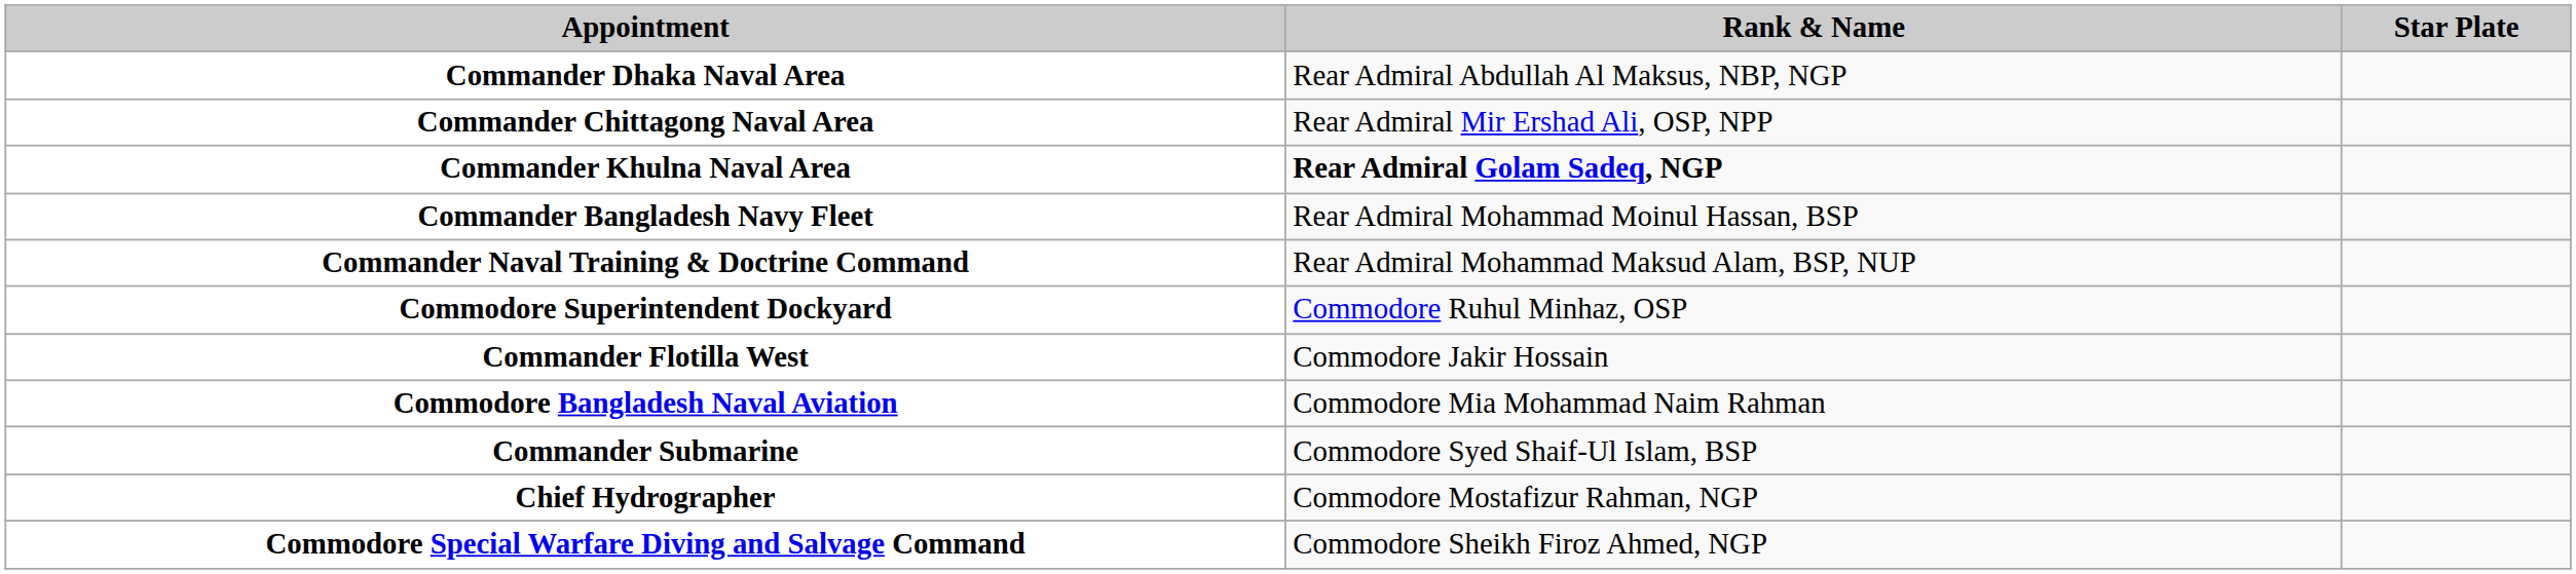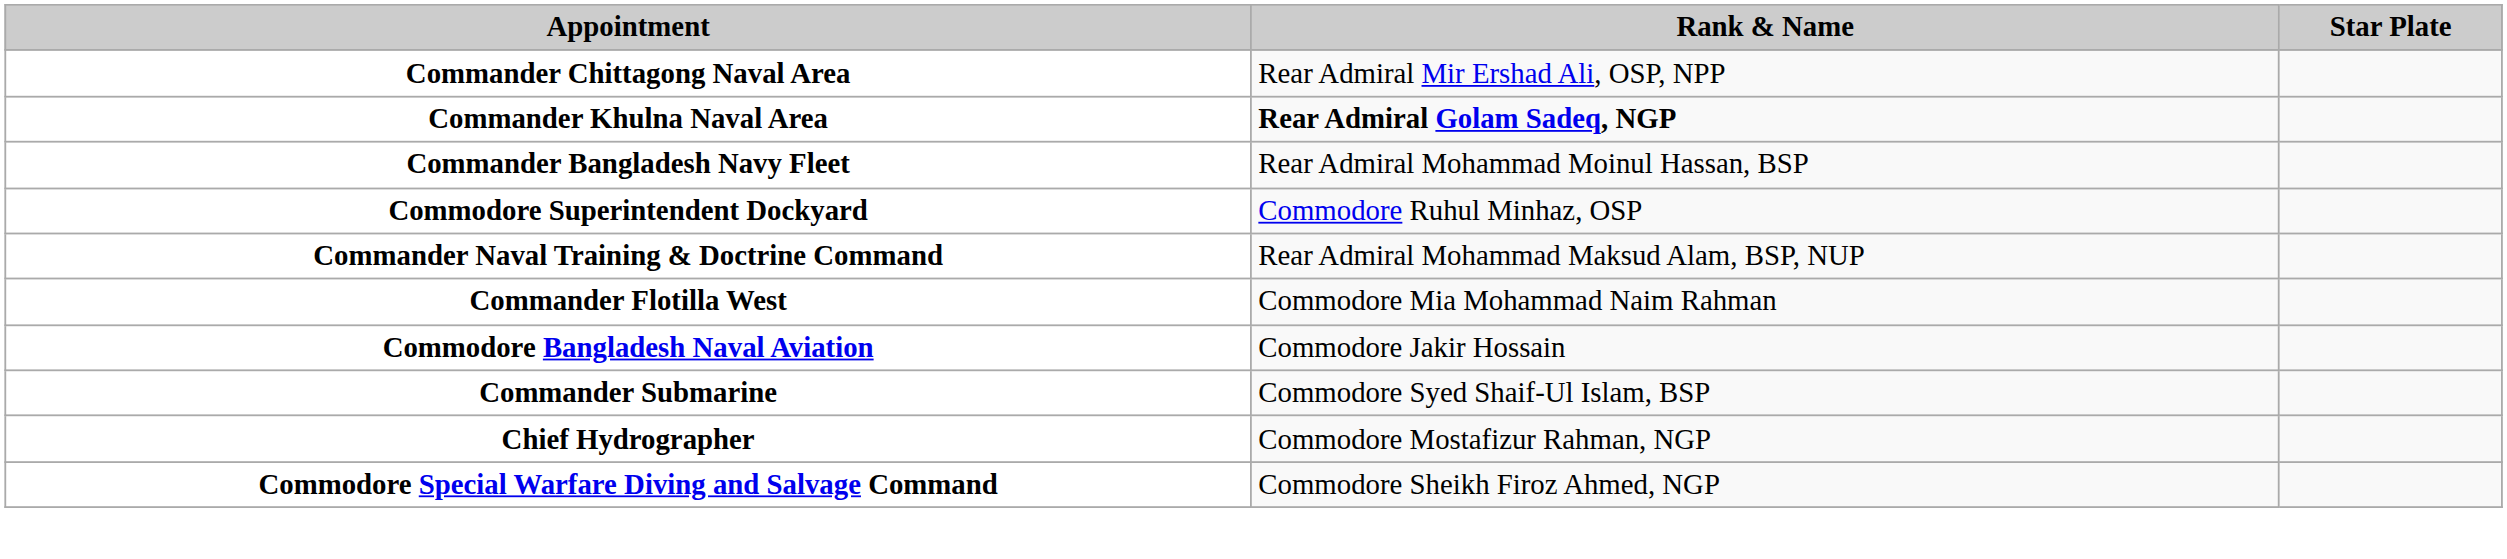- row: Commander Dhaka Naval Area | Rear Admiral Abdullah Al Maksus, NBP, NGP
rows swapped: Commander Naval Training & Doctrine Command <-> Commodore Superintendent Dockyard
Commander Flotilla West | Rank & Name: Commodore Jakir Hossain -> Commodore Mia Mohammad Naim Rahman
Commodore Bangladesh Naval Aviation | Rank & Name: Commodore Mia Mohammad Naim Rahman -> Commodore Jakir Hossain
